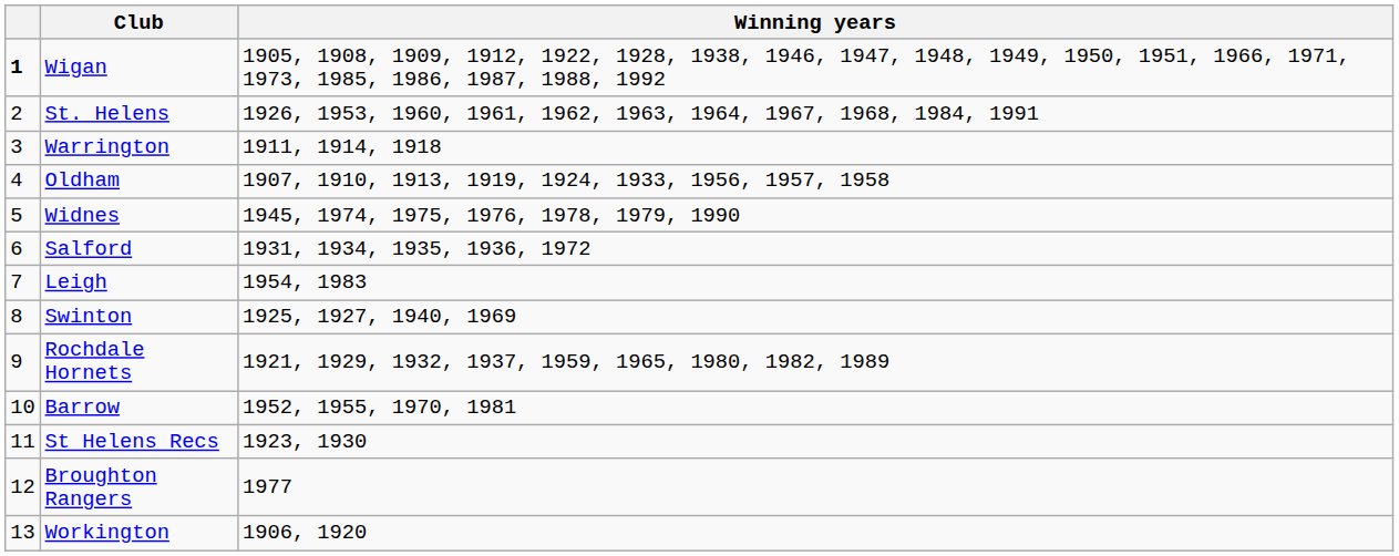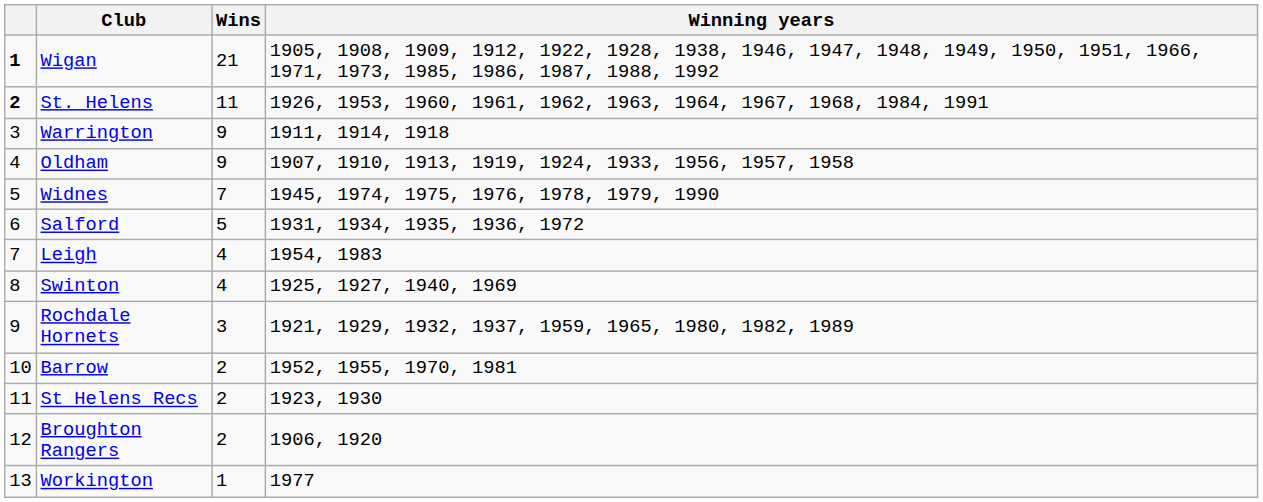+ column: Wins | 21 | 11 | 9 | 9 | 7 | 5 | 4 | 4 | 3 | 2 | 2 | 2 | 1
St. Helens | column 1: normal -> bold
Broughton Rangers | Winning years: 1977 -> 1906, 1920
Workington | Winning years: 1906, 1920 -> 1977
